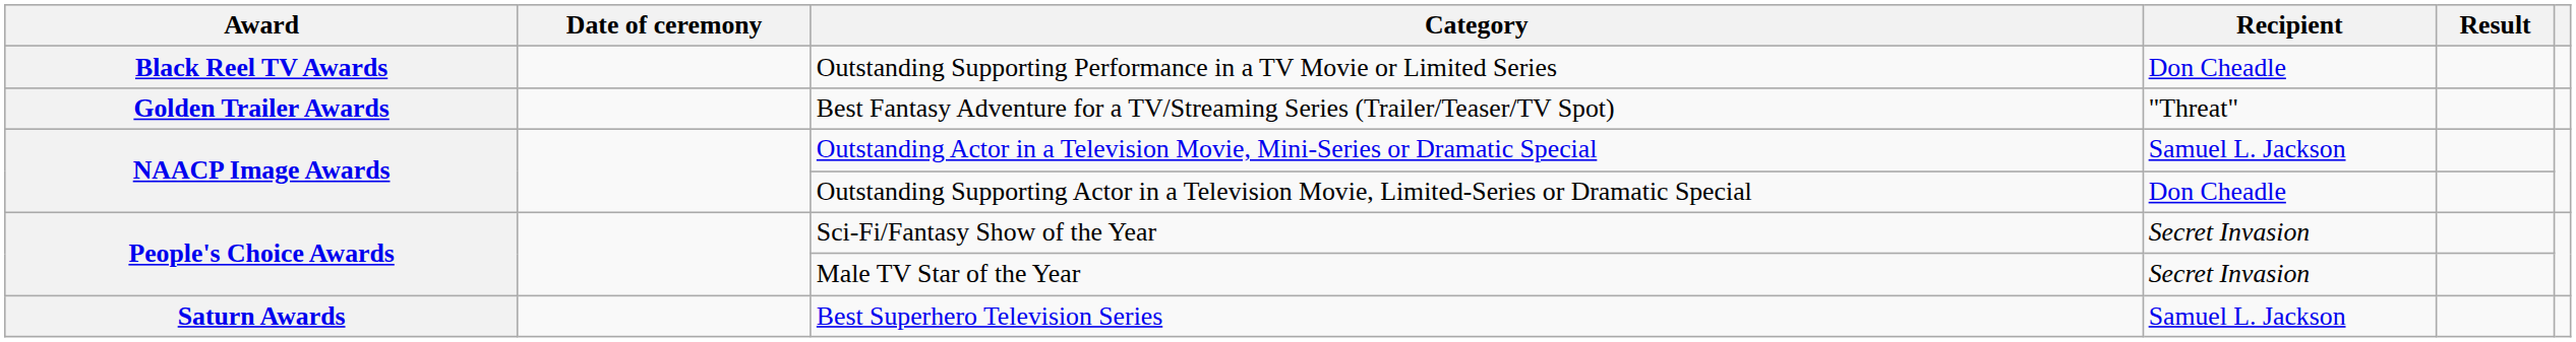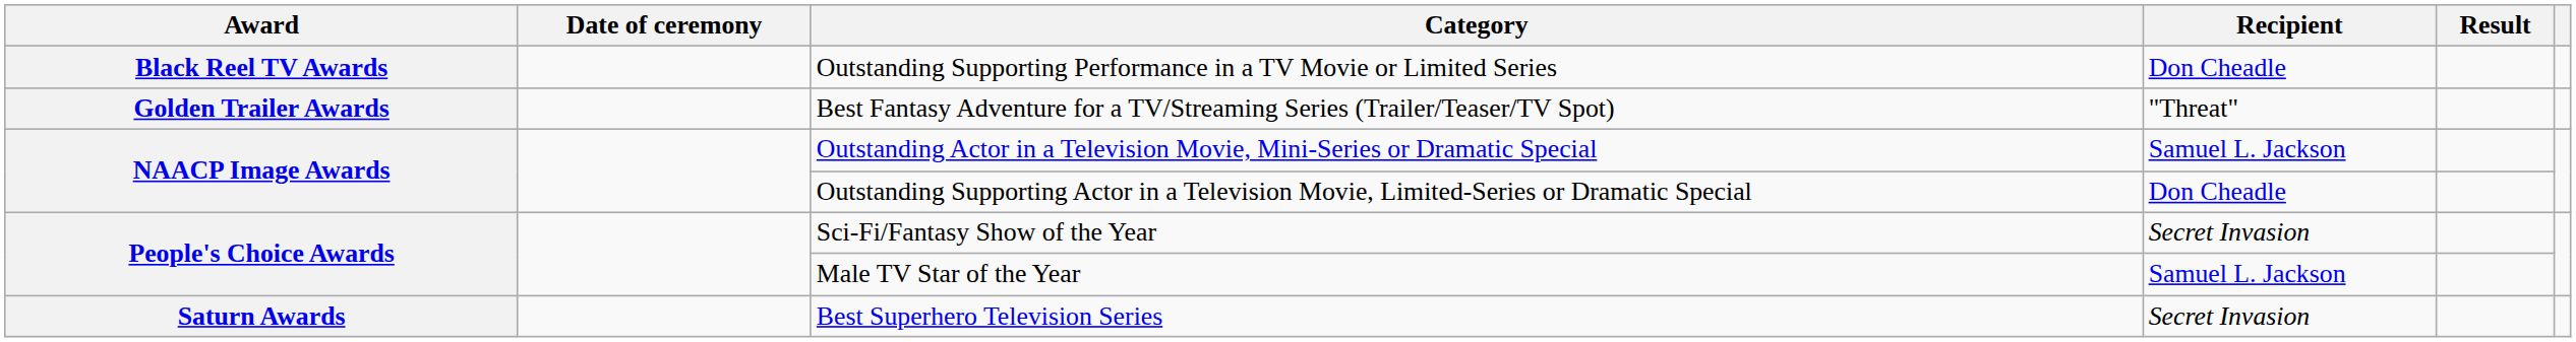Male TV Star of the Year | Recipient: Secret Invasion -> Samuel L. Jackson
Best Superhero Television Series | Recipient: Samuel L. Jackson -> Secret Invasion
